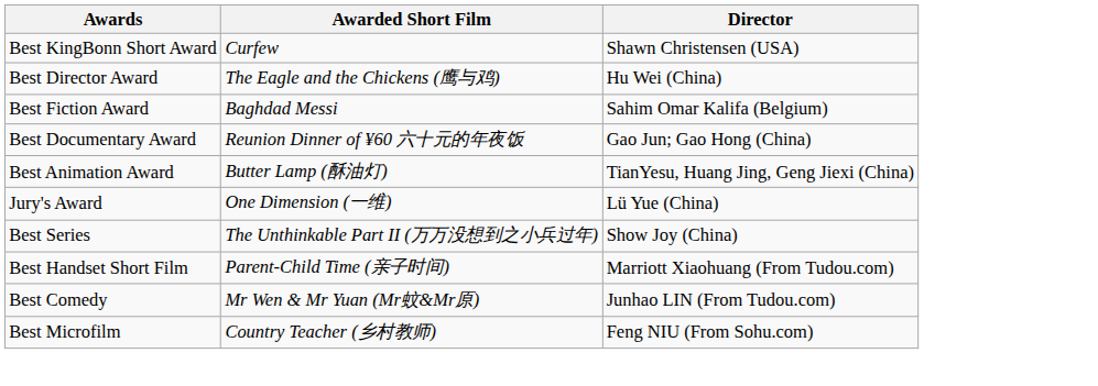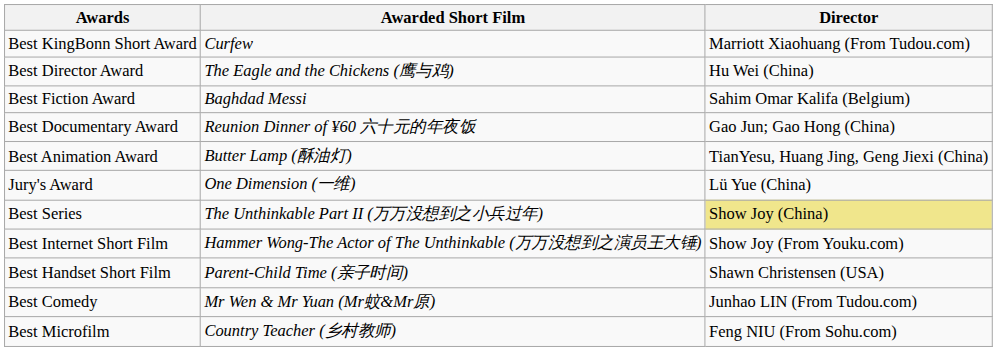Best KingBonn Short Award | Director: Shawn Christensen (USA) -> Marriott Xiaohuang (From Tudou.com)
Best Series | Director: no background -> khaki background
+ row: Best Internet Short Film | Hammer Wong-The Actor of The Unthinkable (万万没想到之演员王大锤) | Show Joy (From Youku.com)
Best Handset Short Film | Director: Marriott Xiaohuang (From Tudou.com) -> Shawn Christensen (USA)
